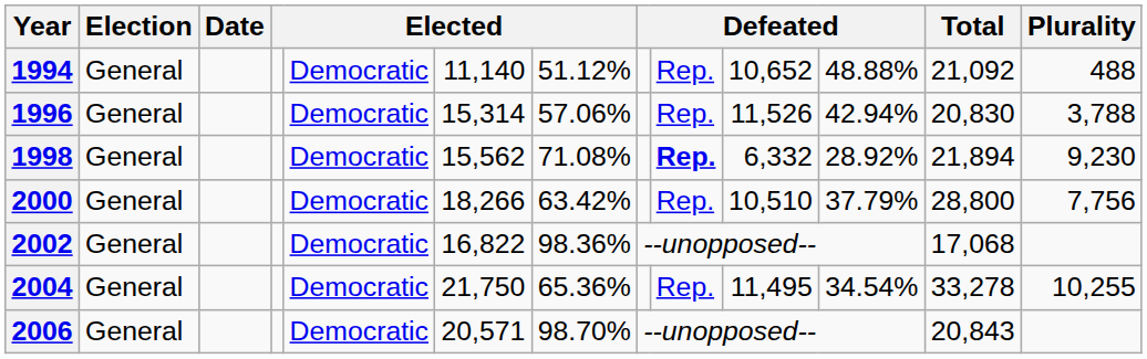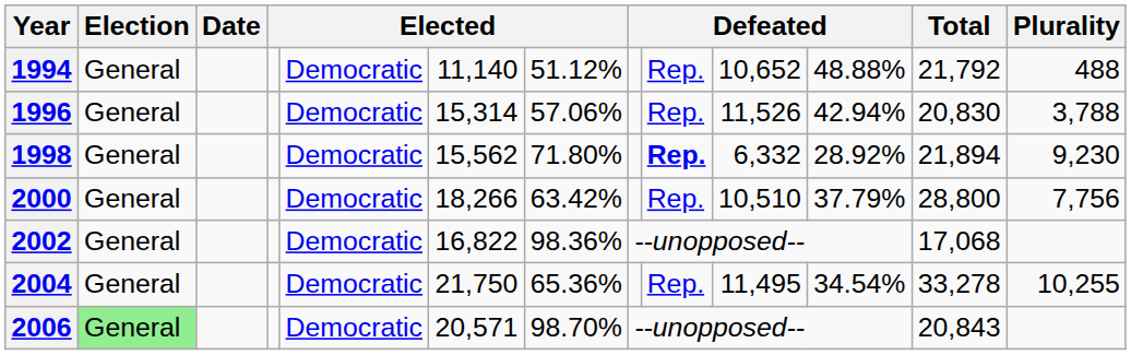1994 | Total: 21,092 -> 21,792
1998 | column 7: 71.08% -> 71.80%
2006 | Election: no background -> lightgreen background
